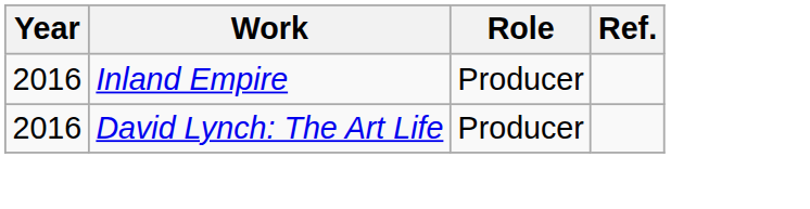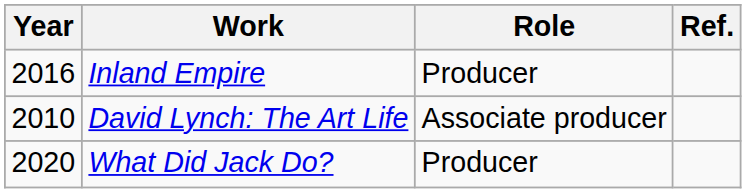David Lynch: The Art Life | Year: 2016 -> 2010
David Lynch: The Art Life | Role: Producer -> Associate producer
+ row: 2020 | What Did Jack Do? | Producer
